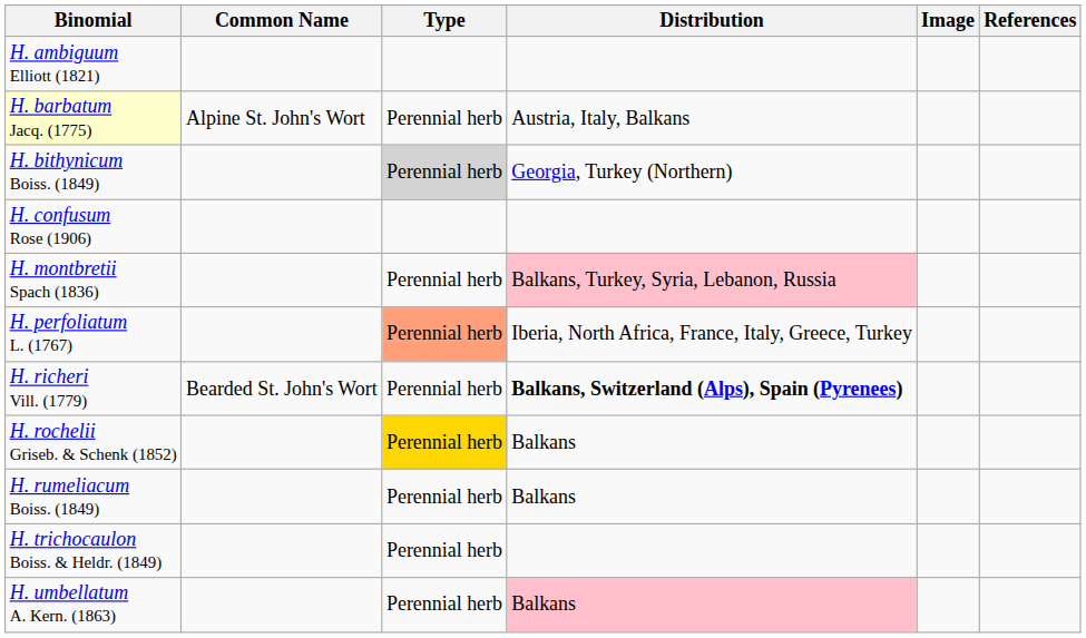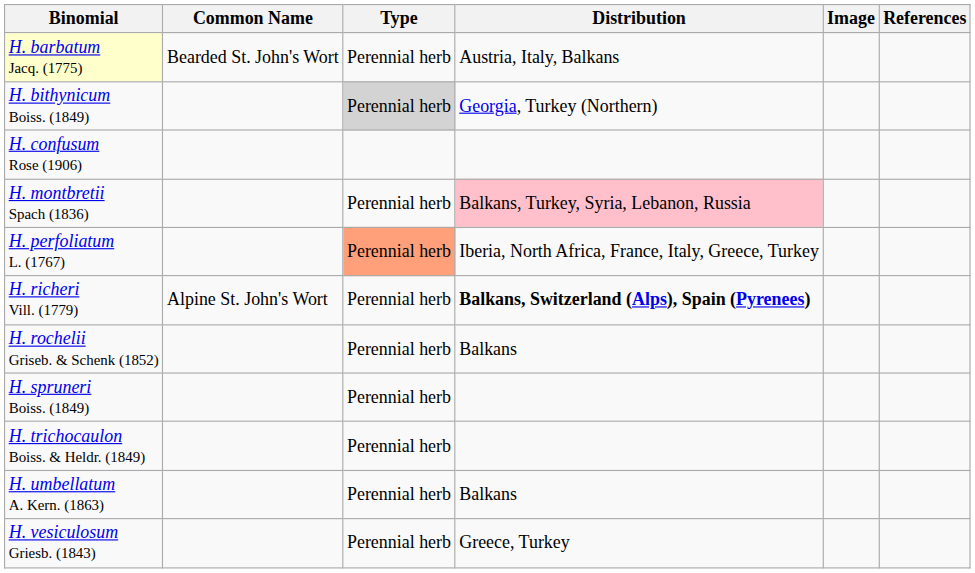- row: H. ambiguum Elliott (1821)
H. barbatum Jacq. (1775) | Common Name: Alpine St. John's Wort -> Bearded St. John's Wort
H. richeri Vill. (1779) | Common Name: Bearded St. John's Wort -> Alpine St. John's Wort
H. rochelii Griseb. & Schenk (1852) | Type: gold background -> no background
- row: H. rumeliacum Boiss. (1849) | Perennial herb | Balkans
+ row: H. spruneri Boiss. (1849) | Perennial herb
H. umbellatum A. Kern. (1863) | Distribution: pink background -> no background
+ row: H. vesiculosum Griesb. (1843) | Perennial herb | Greece, Turkey
